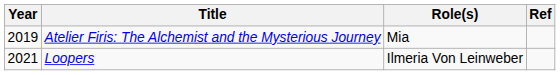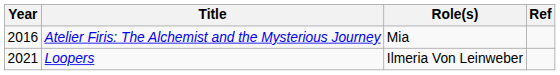Atelier Firis: The Alchemist and the Mysterious Journey | Year: 2019 -> 2016
